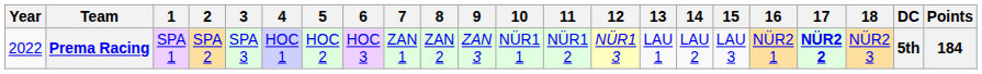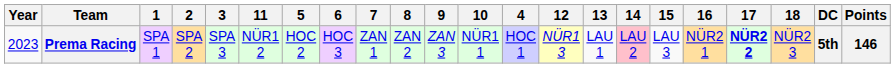columns swapped: 4 <-> 11
Prema Racing | Year: 2022 -> 2023
Prema Racing | 14: no background -> pink background
Prema Racing | Points: 184 -> 146
